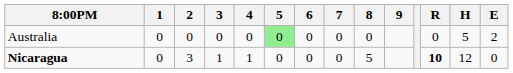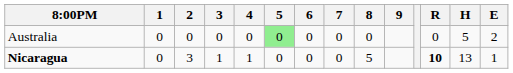Nicaragua | H: 12 -> 13
Nicaragua | E: 0 -> 1
